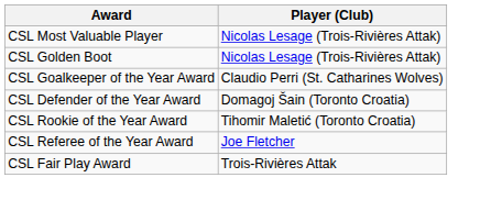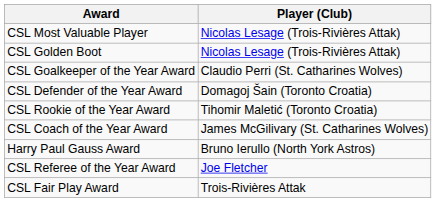+ row: CSL Coach of the Year Award | James McGilivary (St. Catharines Wolves)
+ row: Harry Paul Gauss Award | Bruno Ierullo (North York Astros)
